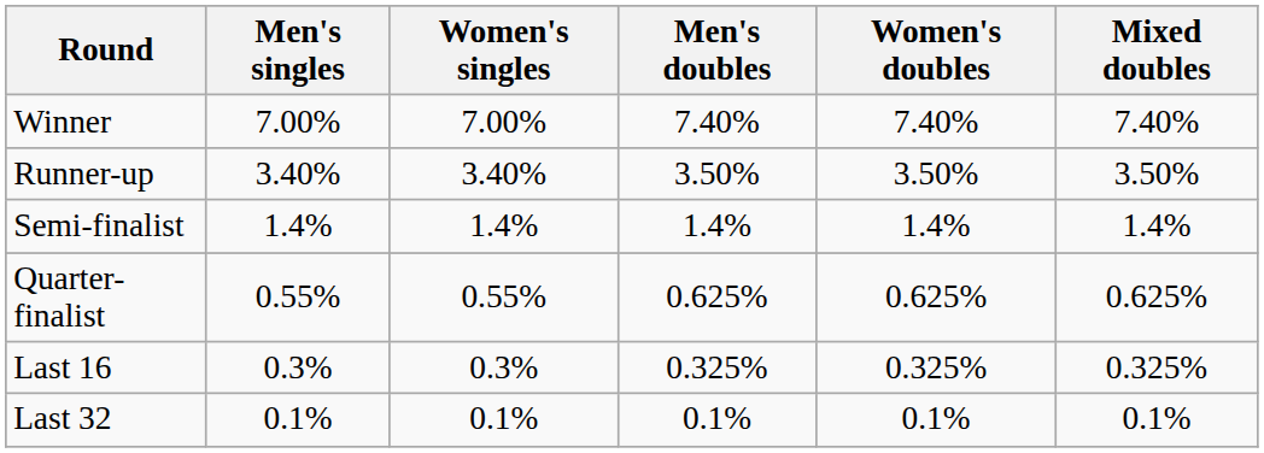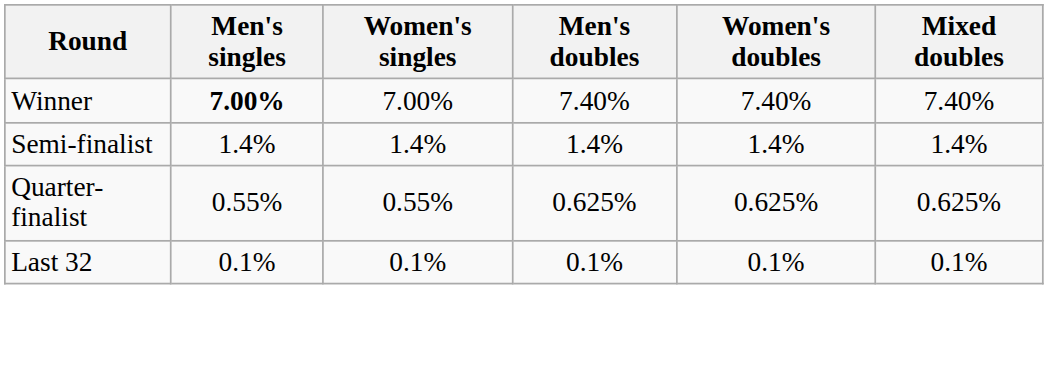Winner | Men's singles: normal -> bold
- row: Runner-up | 3.40% | 3.40% | 3.50% | 3.50% | 3.50%
- row: Last 16 | 0.3% | 0.3% | 0.325% | 0.325% | 0.325%
